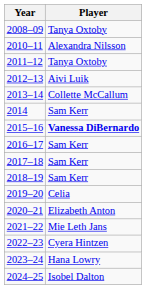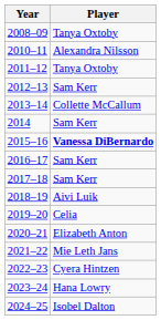2012–13 | Player: Aivi Luik -> Sam Kerr
2018–19 | Player: Sam Kerr -> Aivi Luik
